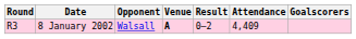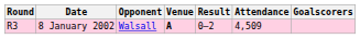8 January 2002 | Attendance: 4,409 -> 4,509
